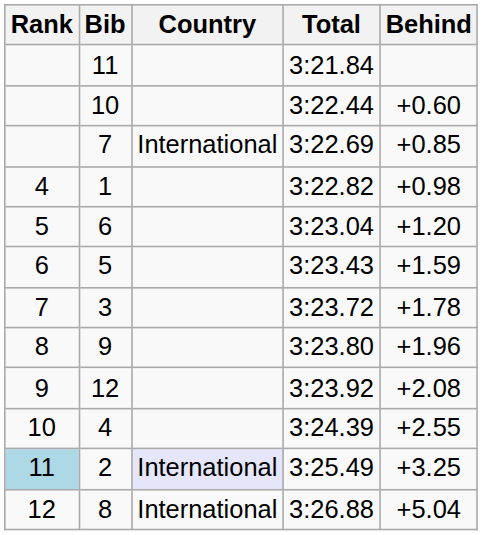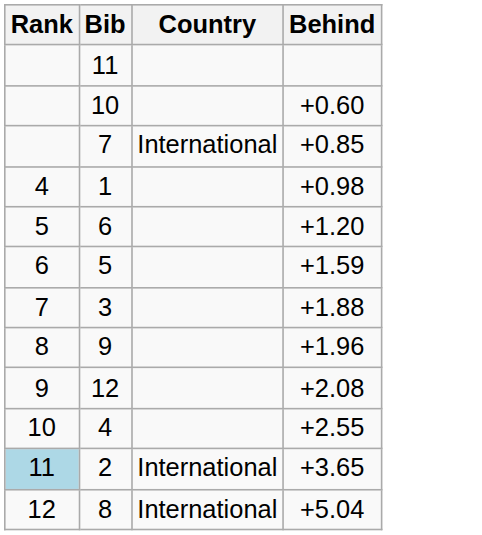- column: Total | 3:21.84 | 3:22.44 | 3:22.69 | 3:22.82 | 3:23.04 | 3:23.43 | 3:23.72 | 3:23.80 | 3:23.92 | 3:24.39 | 3:25.49 | 3:26.88
3 | Behind: +1.78 -> +1.88
2 | Country: lavender background -> no background
2 | Behind: +3.25 -> +3.65
